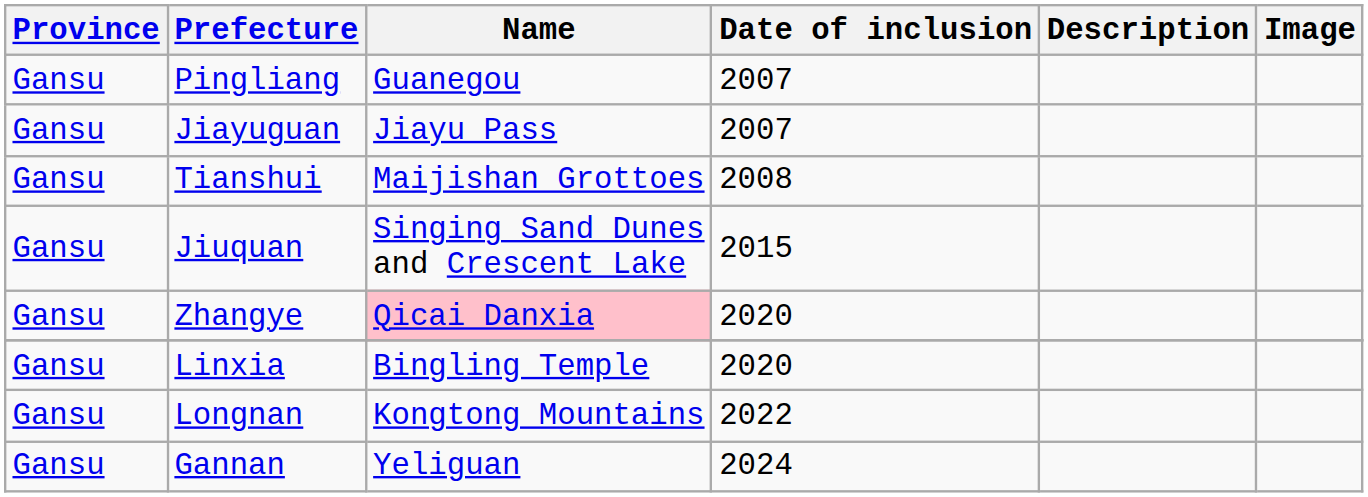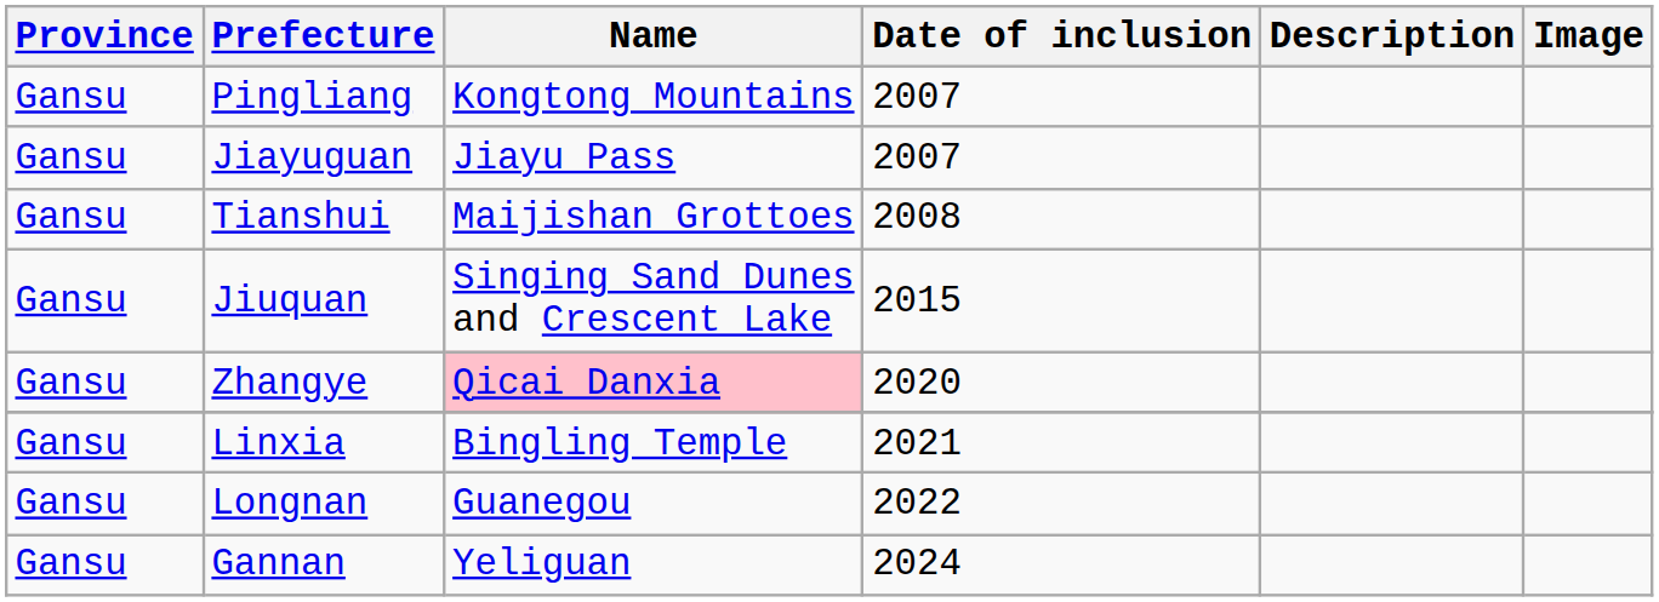Pingliang | Name: Guanegou -> Kongtong Mountains
Linxia | Date of inclusion: 2020 -> 2021
Longnan | Name: Kongtong Mountains -> Guanegou
